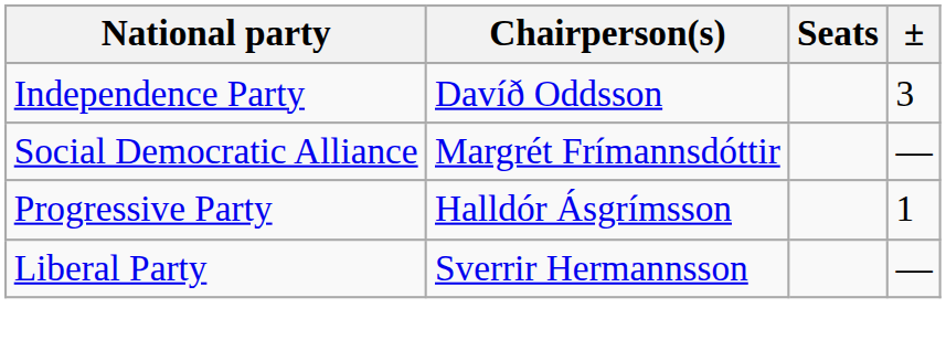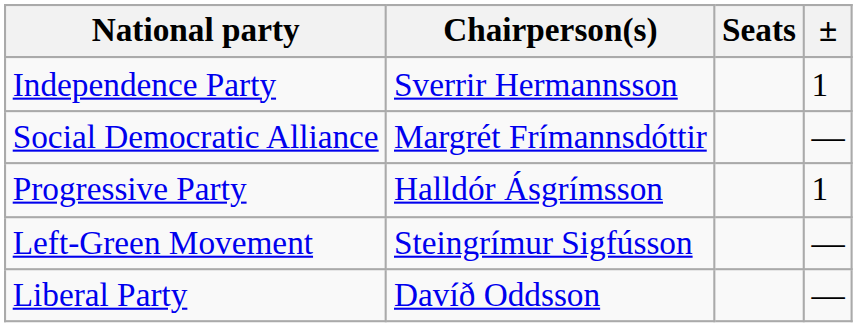Independence Party | Chairperson(s): Davíð Oddsson -> Sverrir Hermannsson
Independence Party | ±: 3 -> 1
+ row: Left-Green Movement | Steingrímur Sigfússon | —
Liberal Party | Chairperson(s): Sverrir Hermannsson -> Davíð Oddsson
